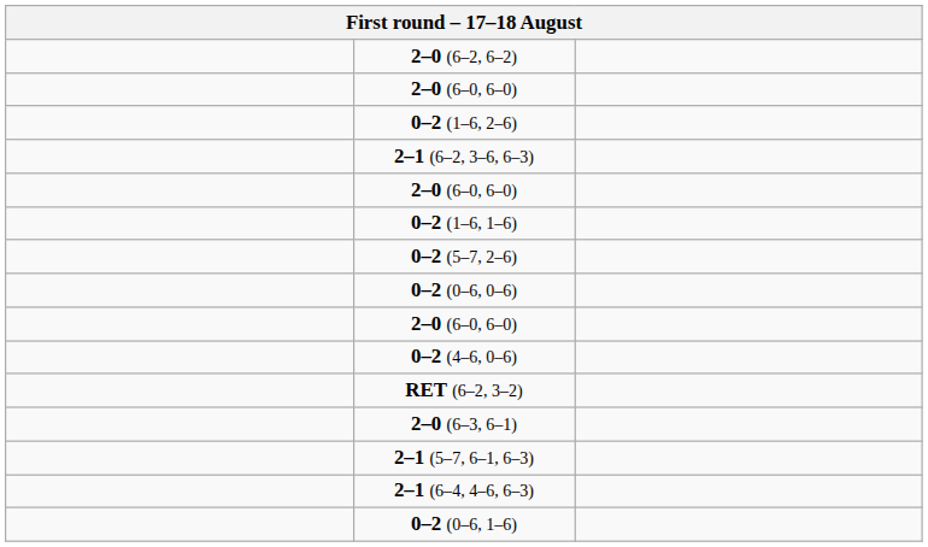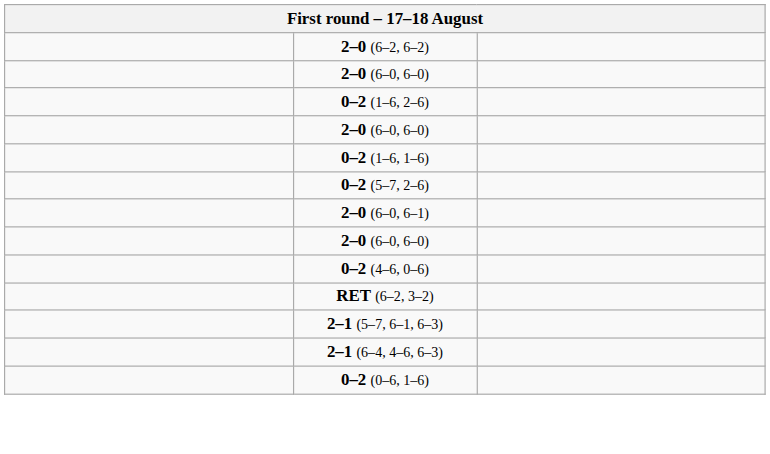- row: 2–1 (6–2, 3–6, 6–3)
- row: 0–2 (0–6, 0–6)
+ row: 2–0 (6–0, 6–1)
- row: 2–0 (6–3, 6–1)
